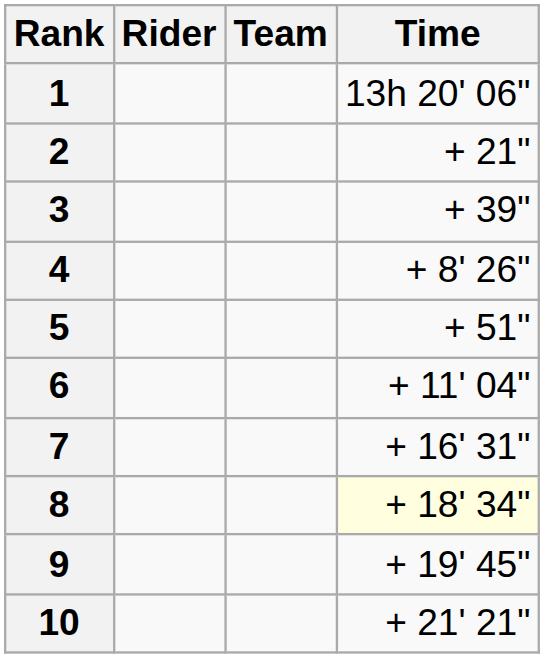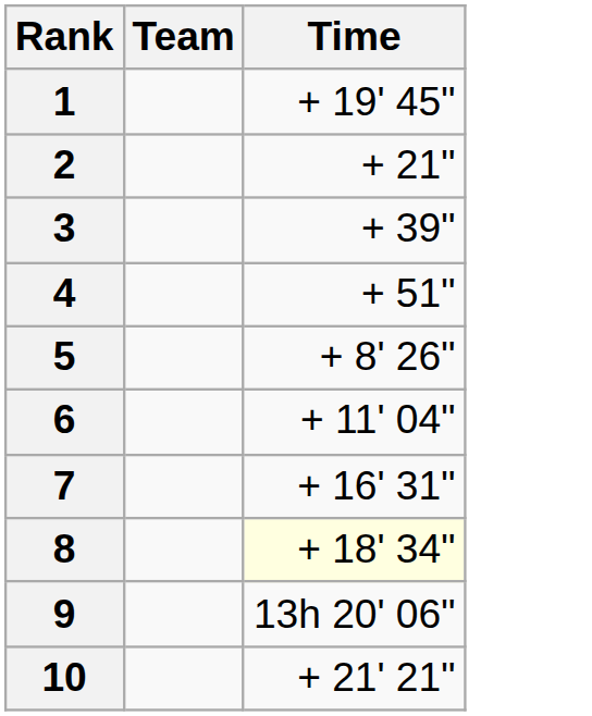- column: Rider
1 | Time: 13h 20' 06" -> + 19' 45"
4 | Time: + 8' 26" -> + 51"
5 | Time: + 51" -> + 8' 26"
9 | Time: + 19' 45" -> 13h 20' 06"
